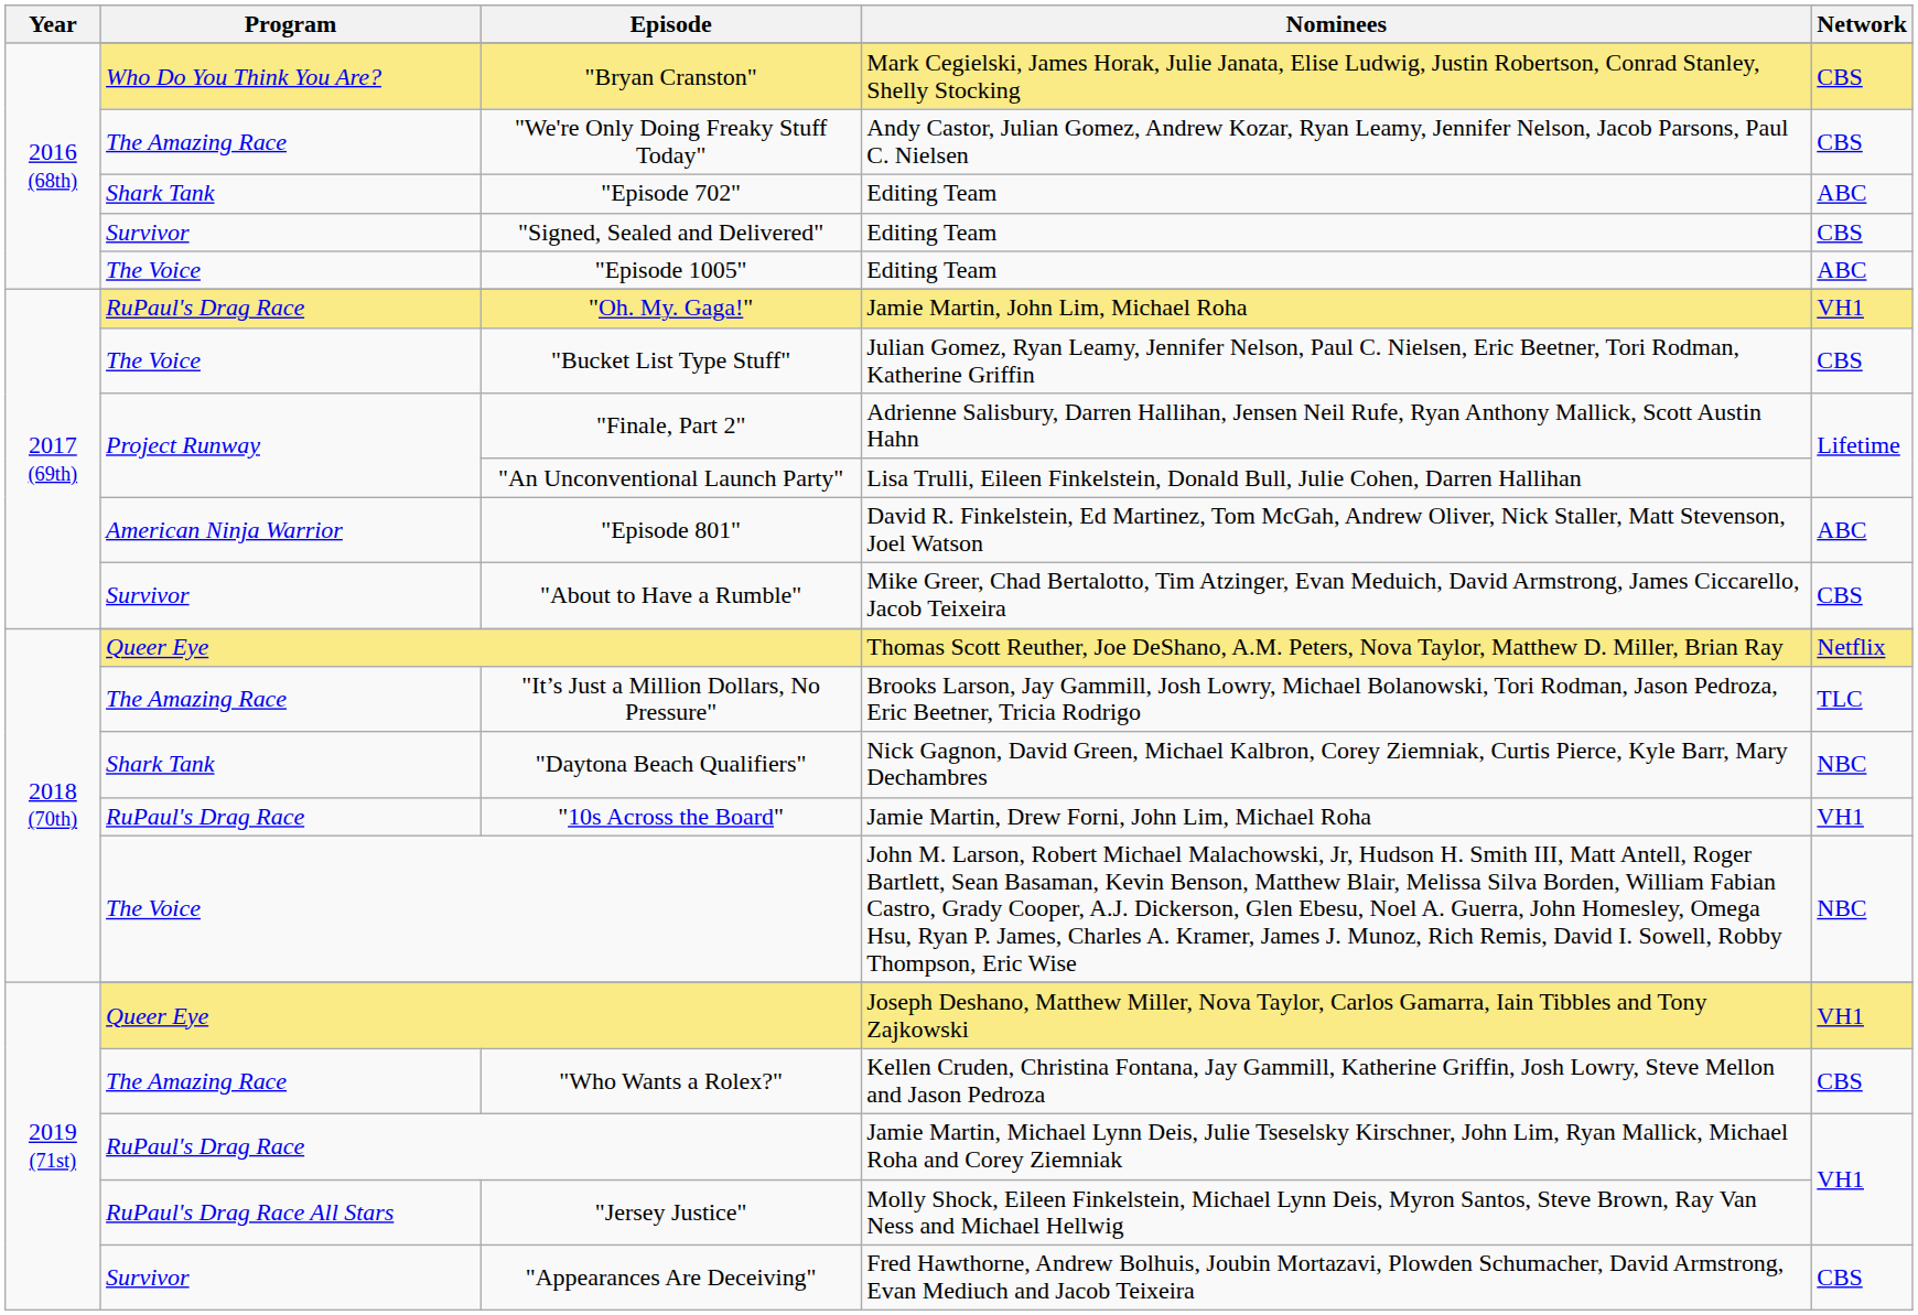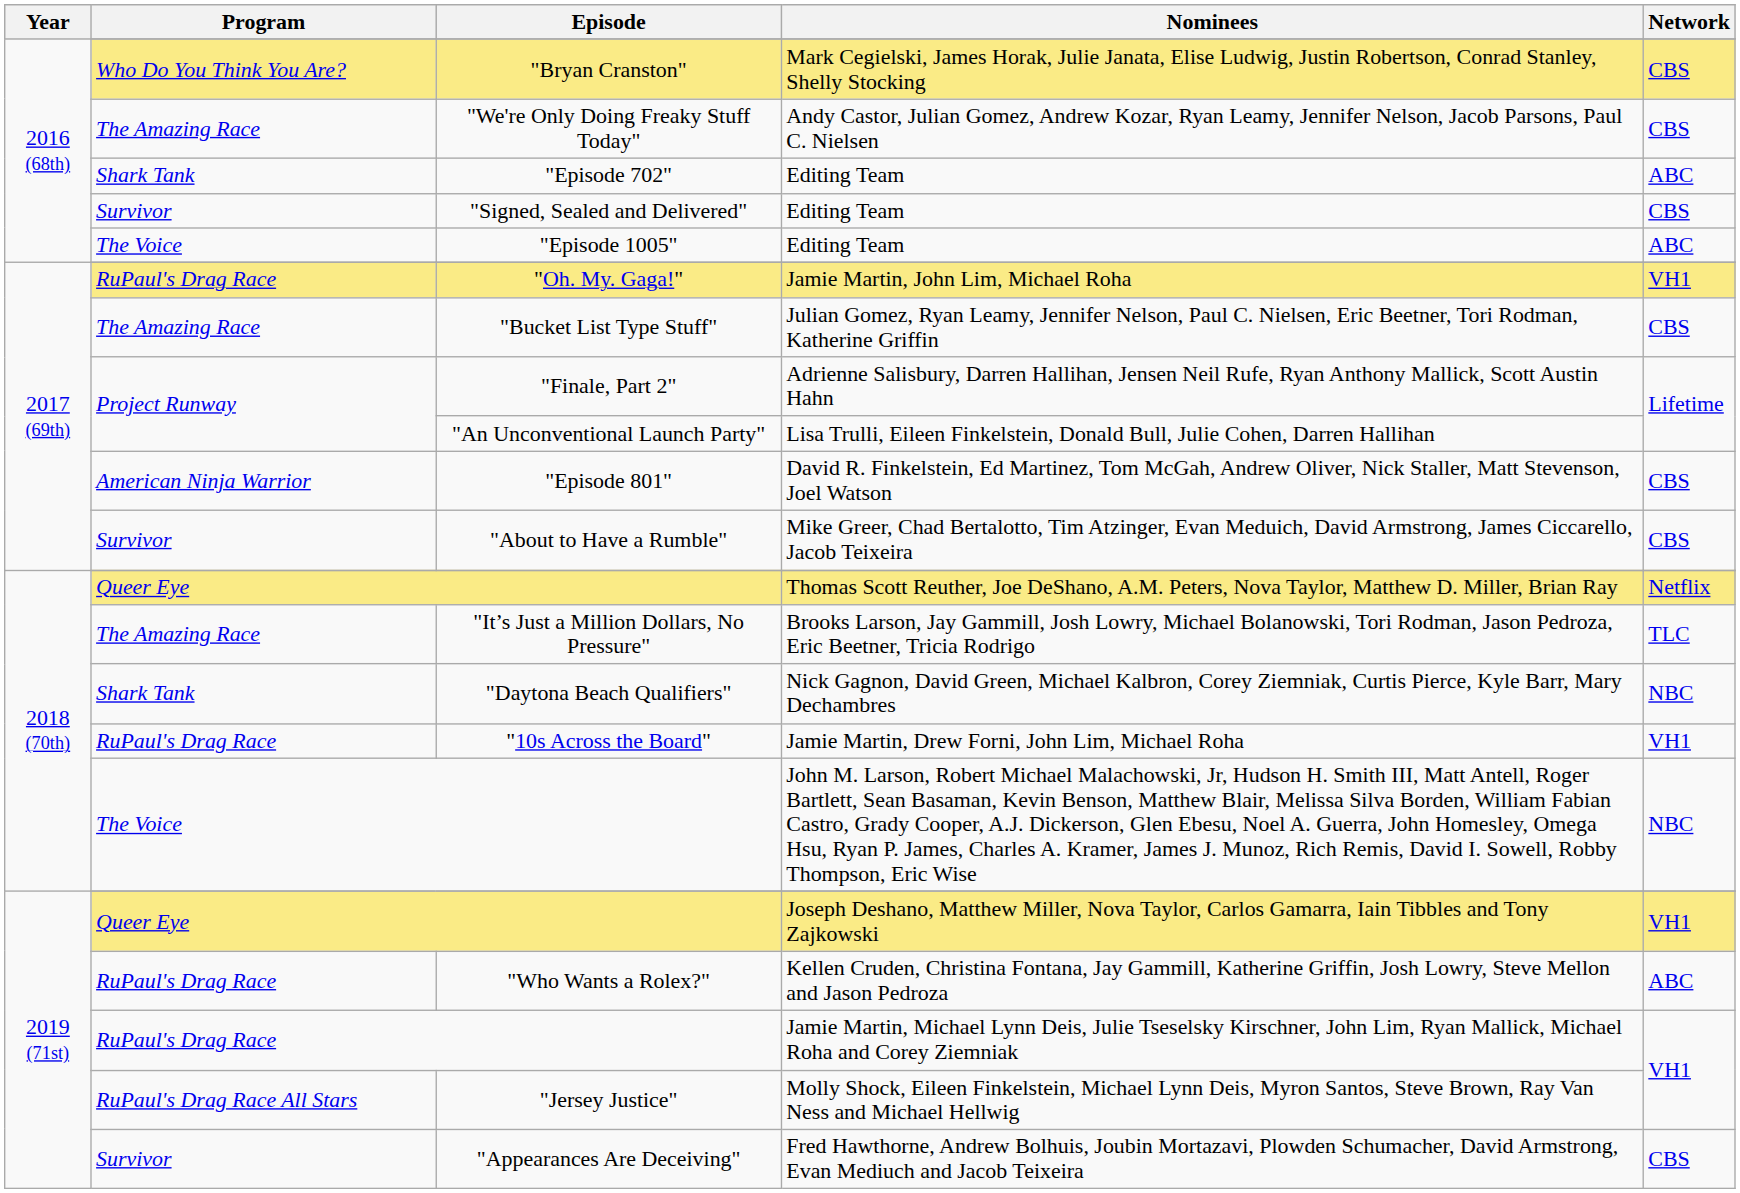"Bucket List Type Stuff" | Program: The Voice -> The Amazing Race
"Episode 801" | Network: ABC -> CBS
"Who Wants a Rolex?" | Program: The Amazing Race -> RuPaul's Drag Race
"Who Wants a Rolex?" | Network: CBS -> ABC
